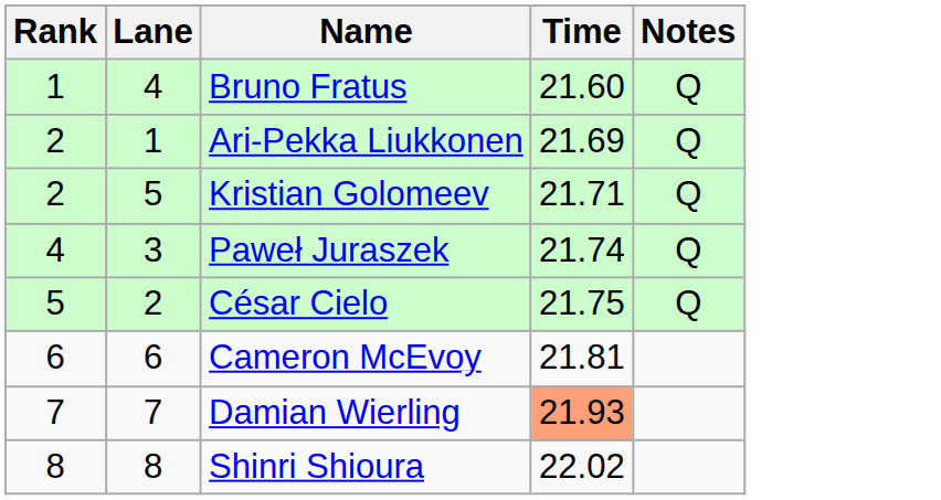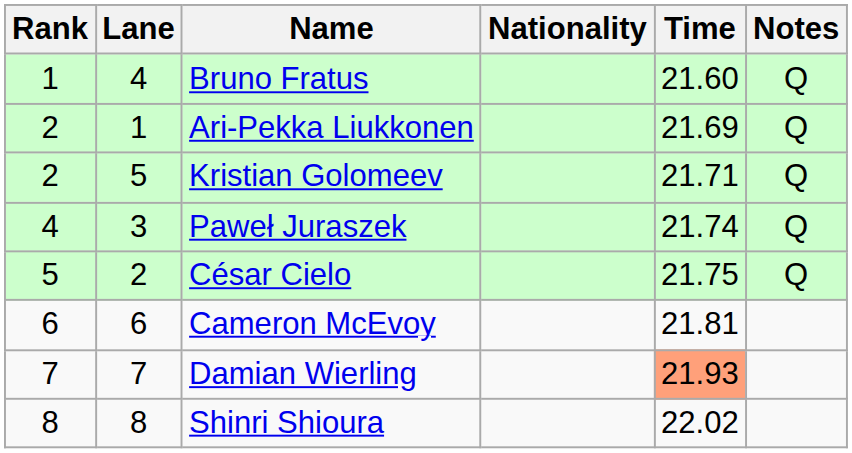+ column: Nationality
